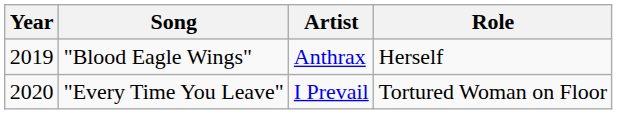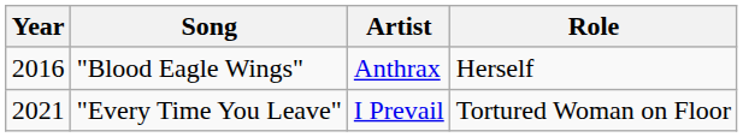"Blood Eagle Wings" | Year: 2019 -> 2016
"Every Time You Leave" | Year: 2020 -> 2021
